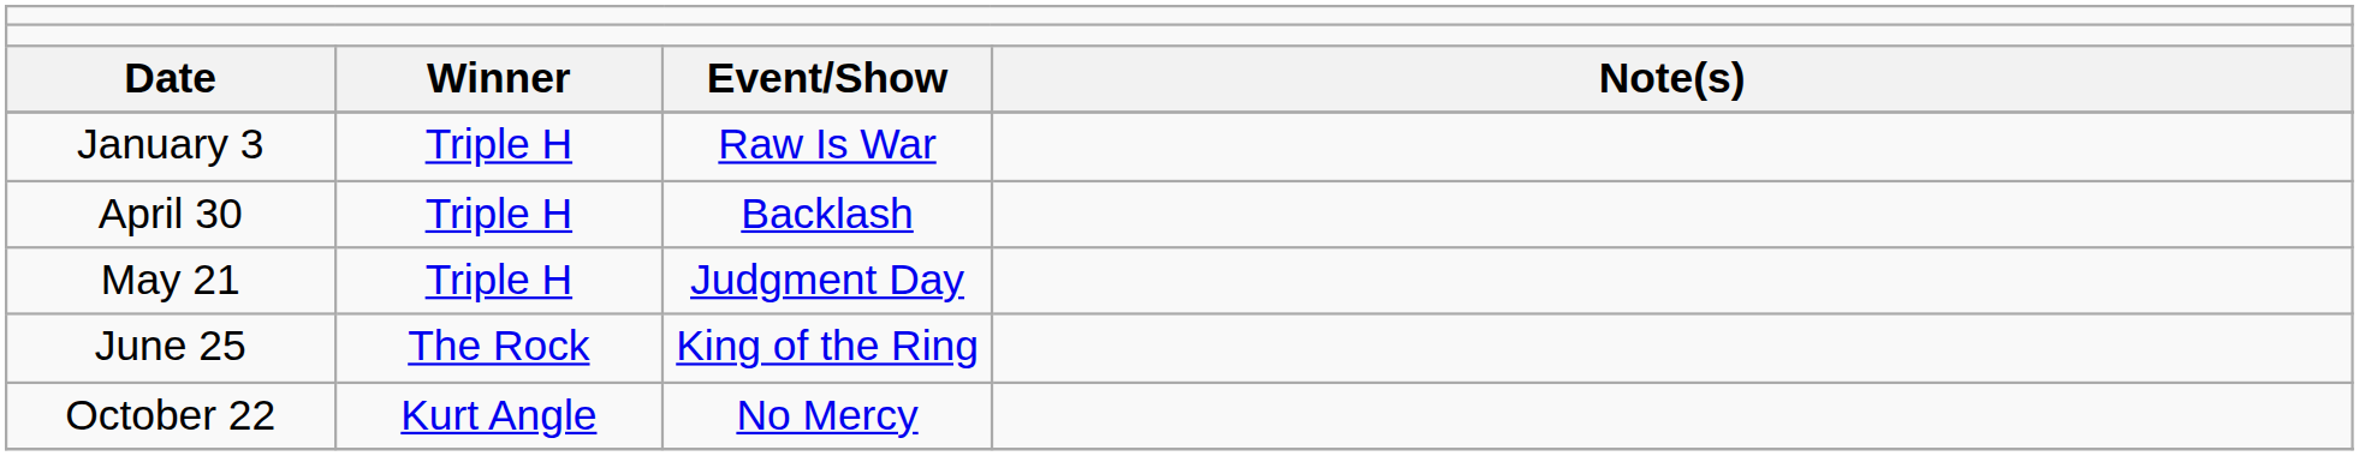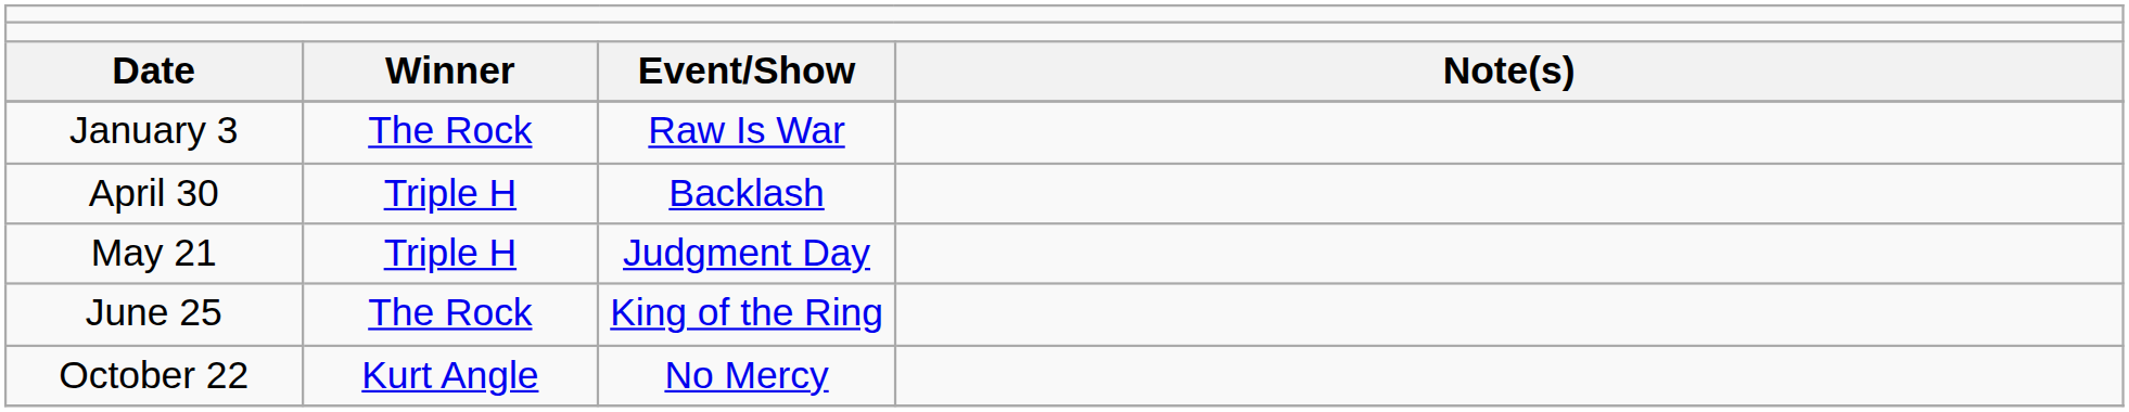January 3 | column 2: Triple H -> The Rock
